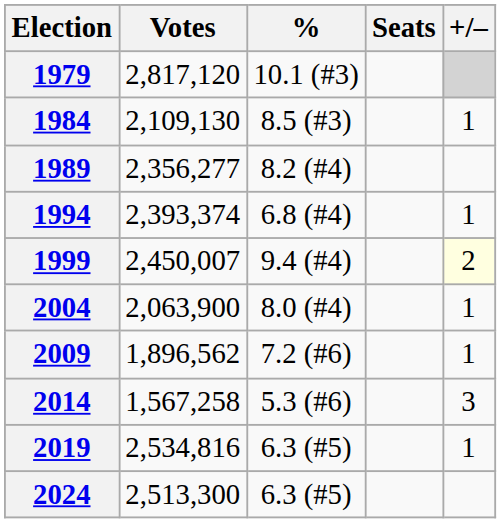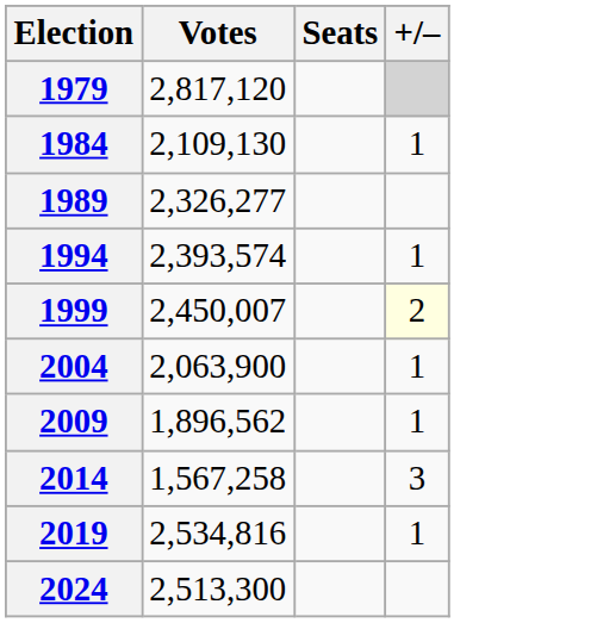- column: % | 10.1 (#3) | 8.5 (#3) | 8.2 (#4) | 6.8 (#4) | 9.4 (#4) | 8.0 (#4) | 7.2 (#6) | 5.3 (#6) | 6.3 (#5) | 6.3 (#5)
1989 | Votes: 2,356,277 -> 2,326,277
1994 | Votes: 2,393,374 -> 2,393,574
